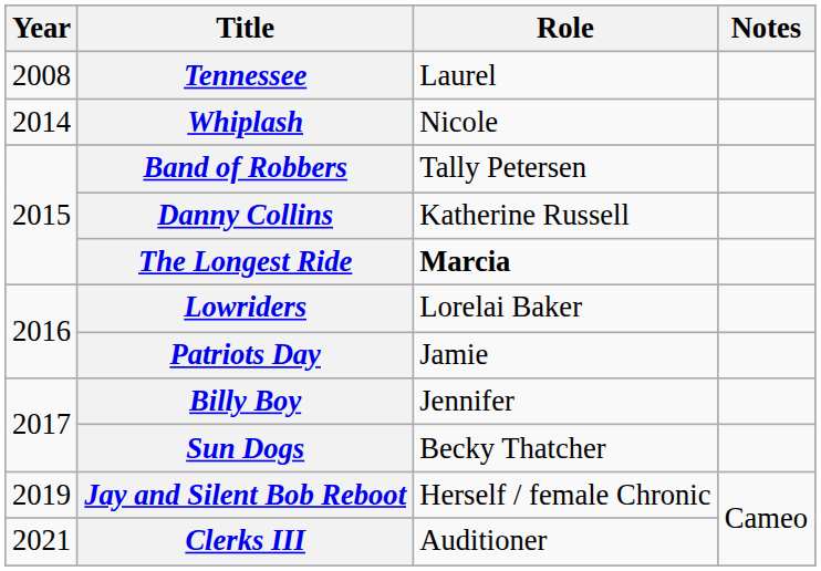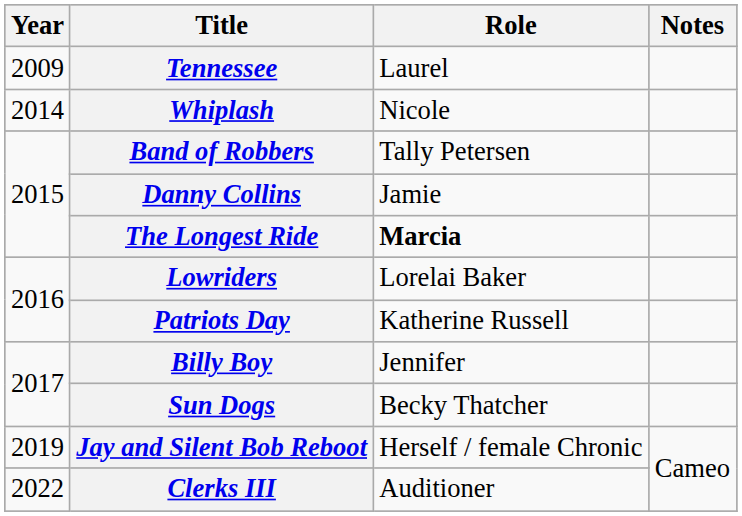Tennessee | Year: 2008 -> 2009
Danny Collins | Role: Katherine Russell -> Jamie
Patriots Day | Role: Jamie -> Katherine Russell
Clerks III | Year: 2021 -> 2022
